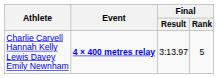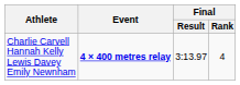Charlie Carvell Hannah Kelly Lewis Davey Emily Newnham | Final / Rank: 5 -> 4
